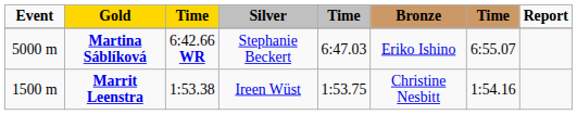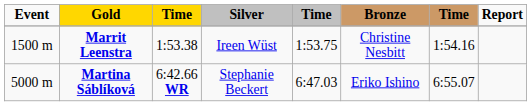rows swapped: Marrit Leenstra <-> Martina Sáblíková
